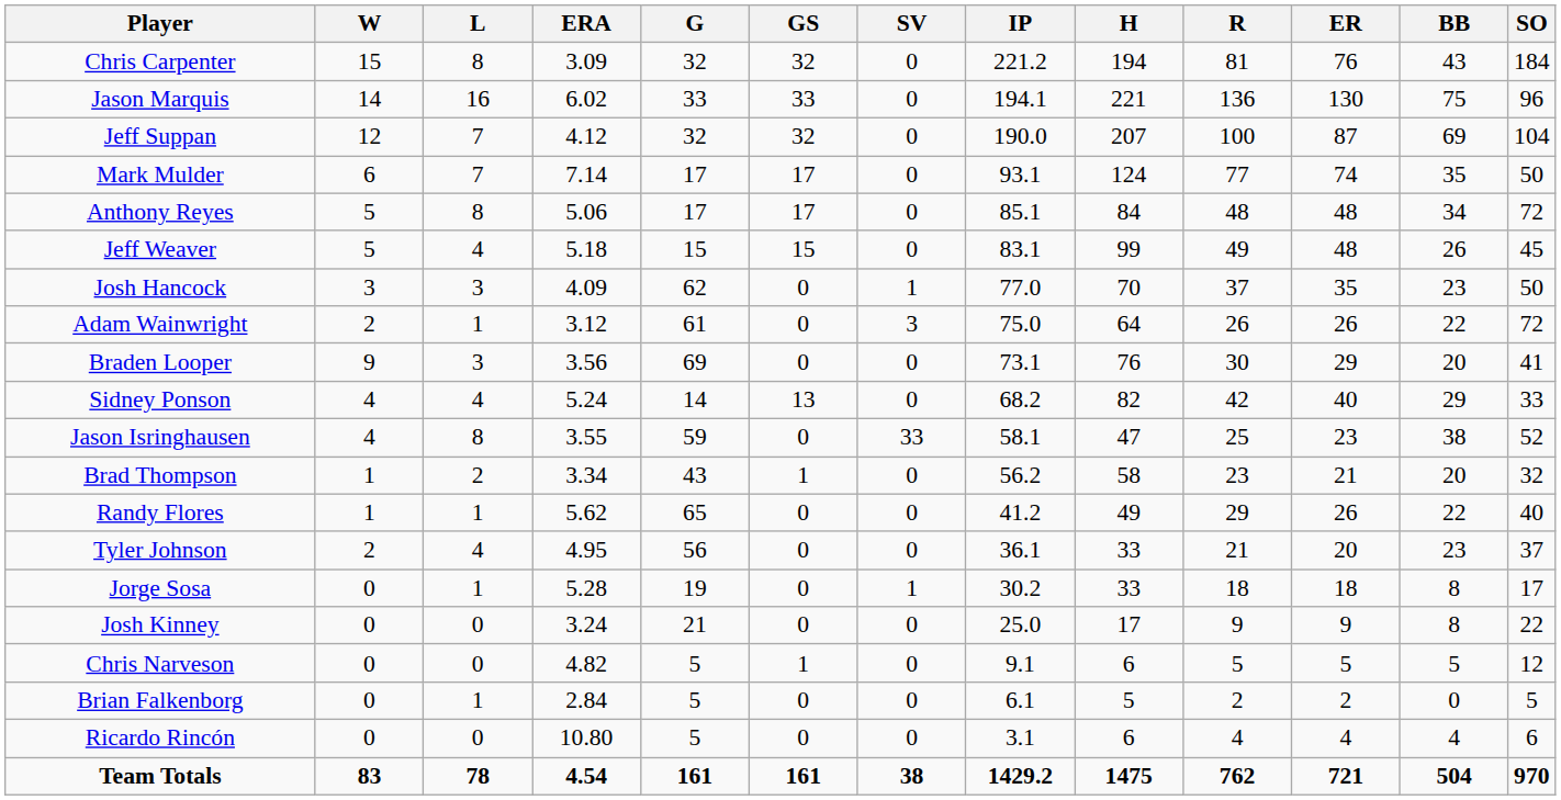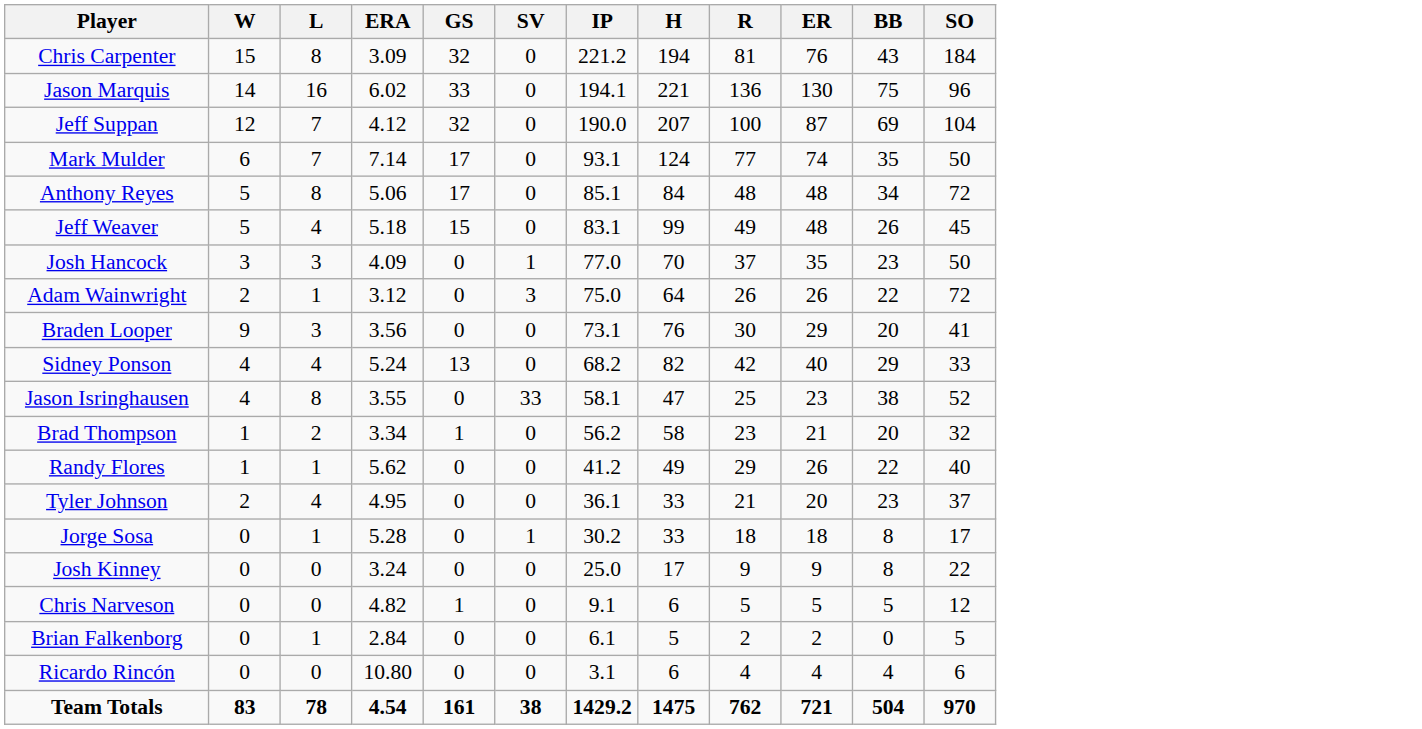- column: G | 32 | 33 | 32 | 17 | 17 | 15 | 62 | 61 | 69 | 14 | 59 | 43 | 65 | 56 | 19 | 21 | 5 | 5 | 5 | 161
